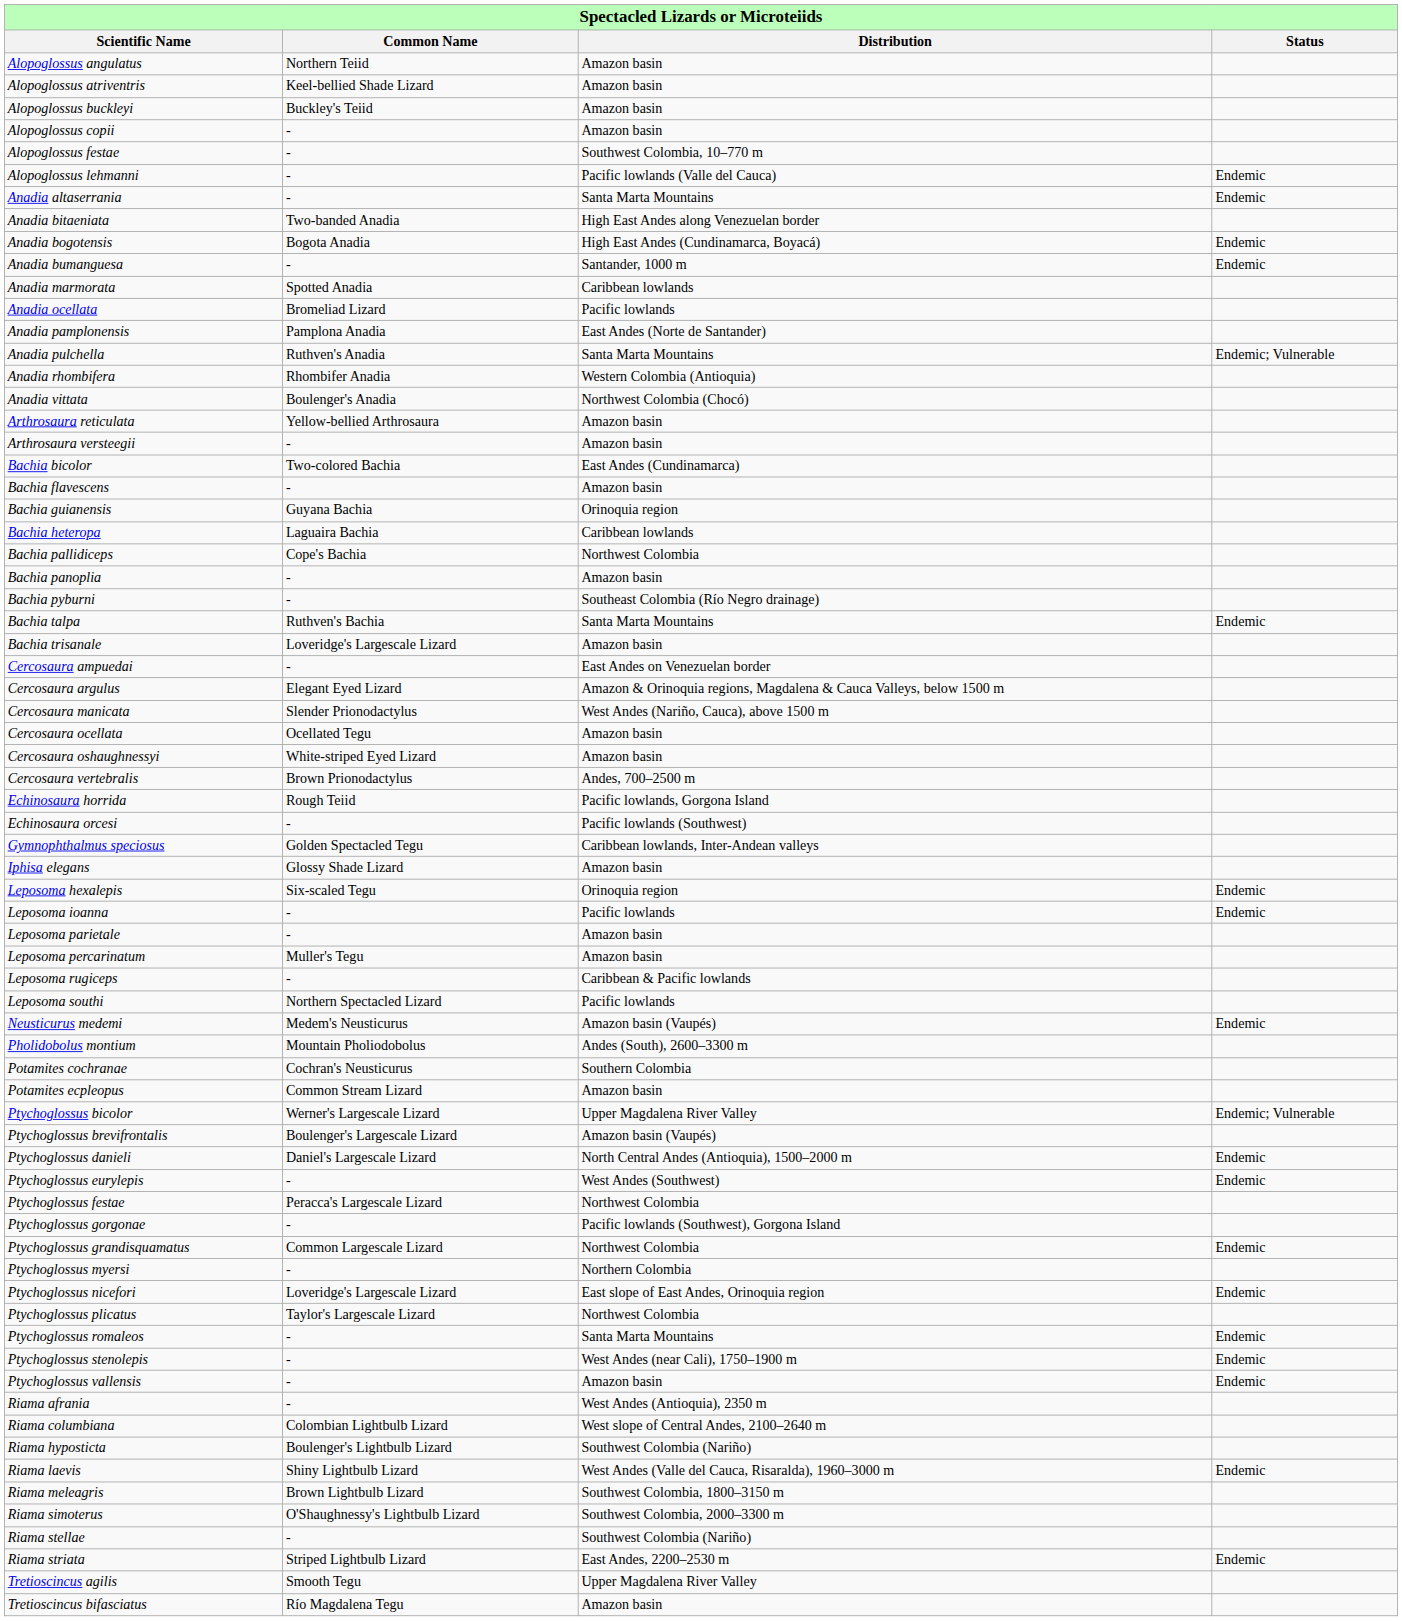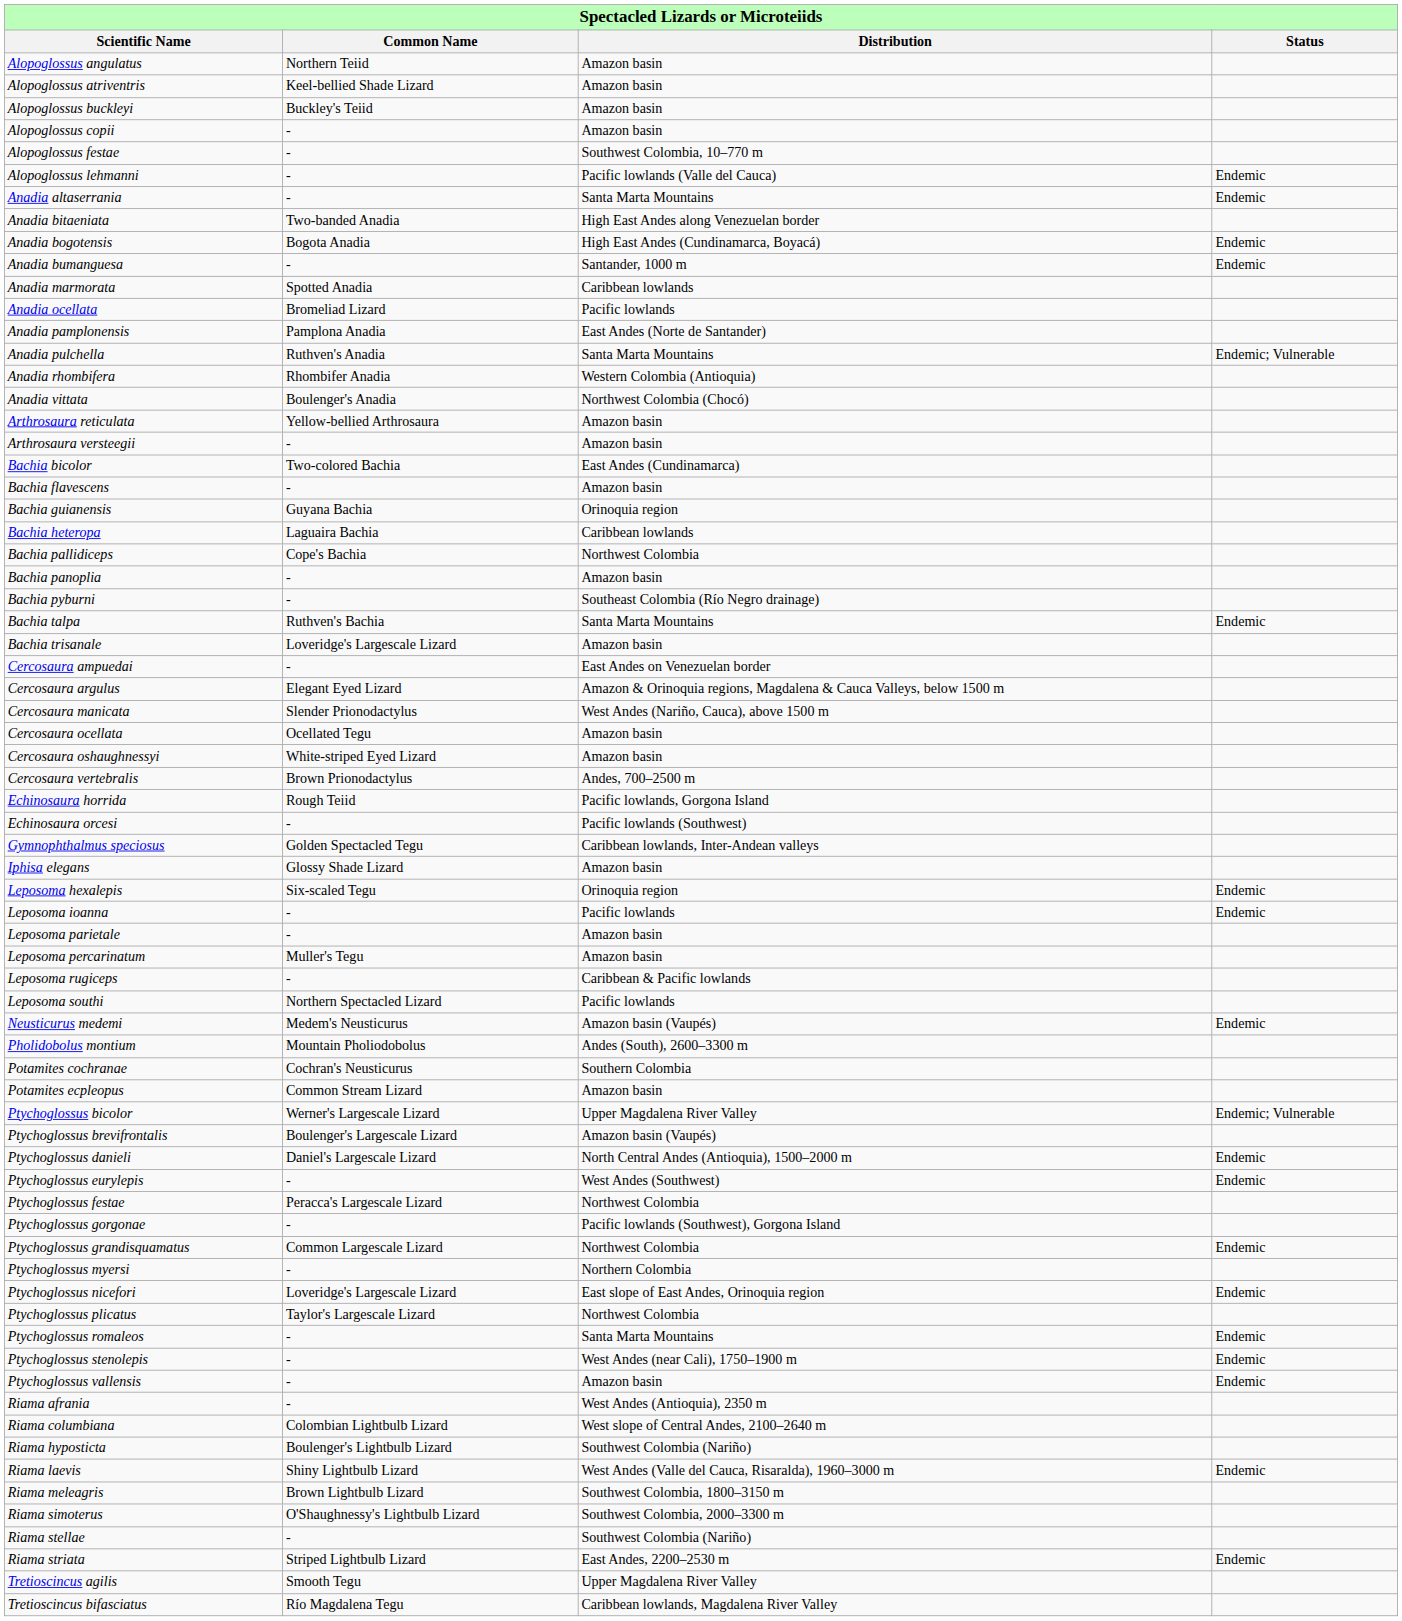Tretioscincus bifasciatus | column 3: Amazon basin -> Caribbean lowlands, Magdalena River Valley
